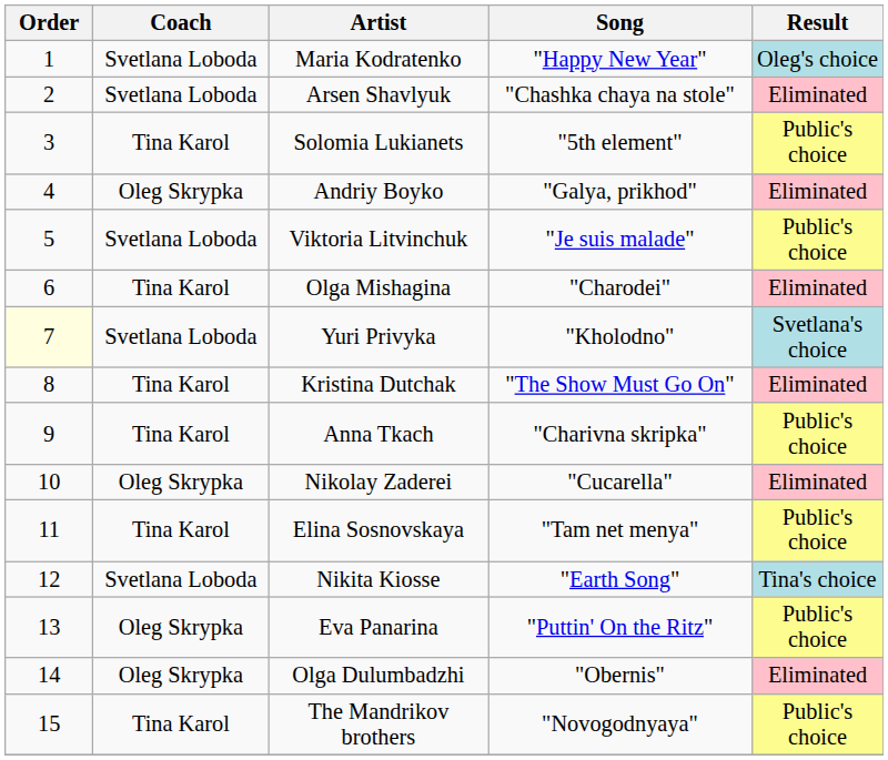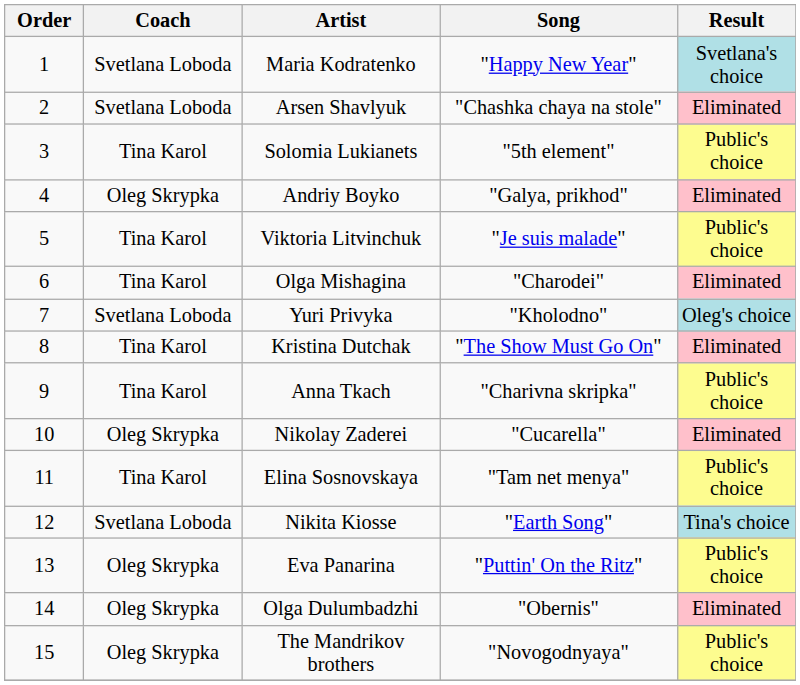Maria Kodratenko | Result: Oleg's choice -> Svetlana's choice
Viktoria Litvinchuk | Coach: Svetlana Loboda -> Tina Karol
Yuri Privyka | Order: lightyellow background -> no background
Yuri Privyka | Result: Svetlana's choice -> Oleg's choice
The Mandrikov brothers | Coach: Tina Karol -> Oleg Skrypka
